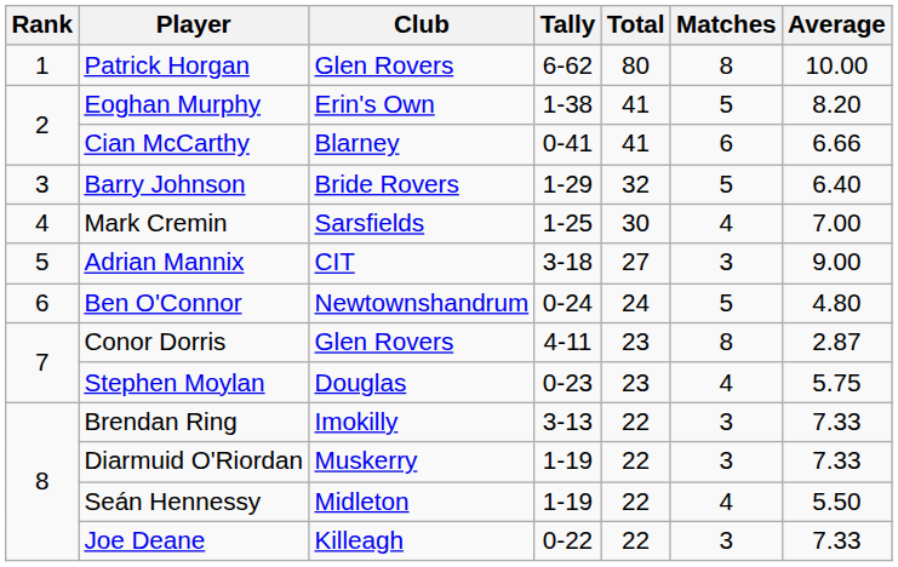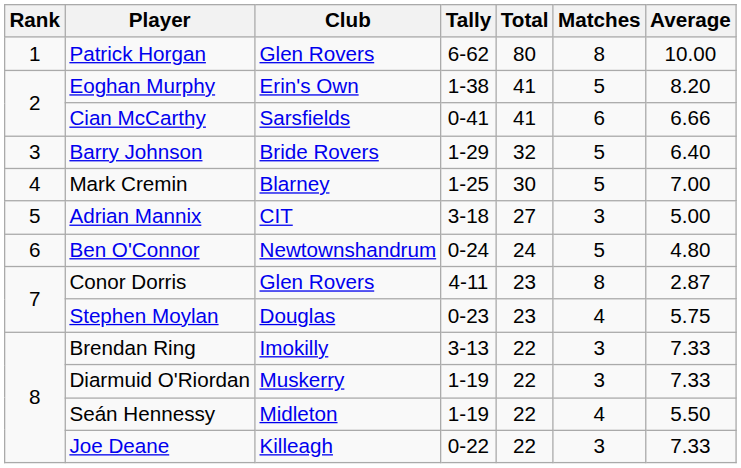Cian McCarthy | Club: Blarney -> Sarsfields
Mark Cremin | Club: Sarsfields -> Blarney
Mark Cremin | Matches: 4 -> 5
Adrian Mannix | Average: 9.00 -> 5.00
